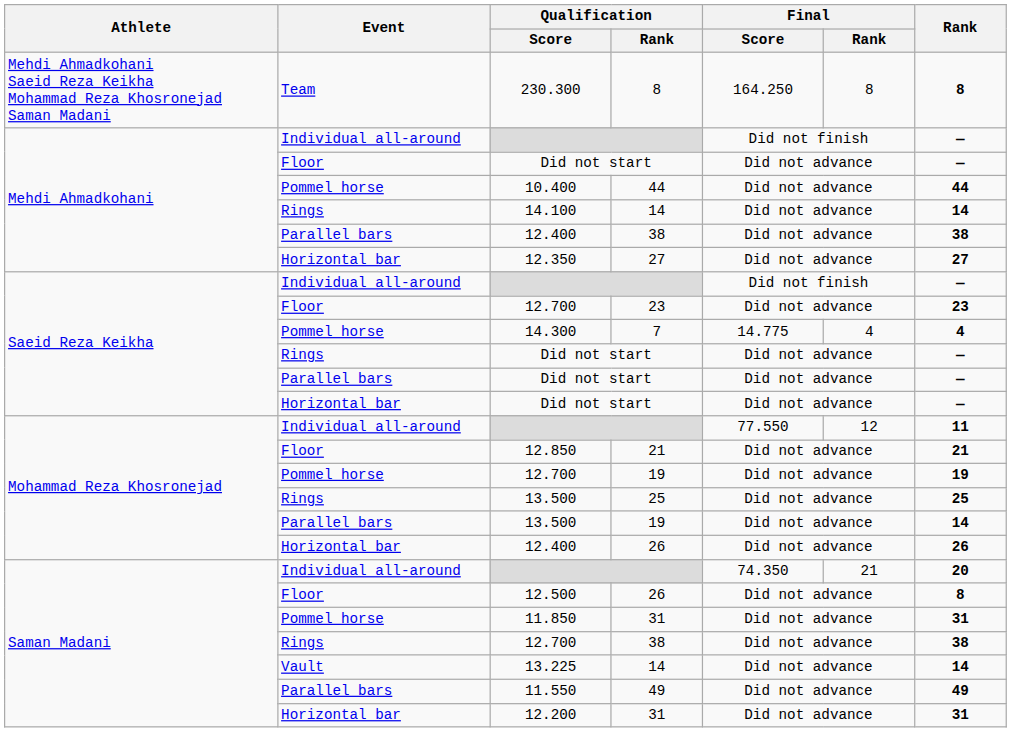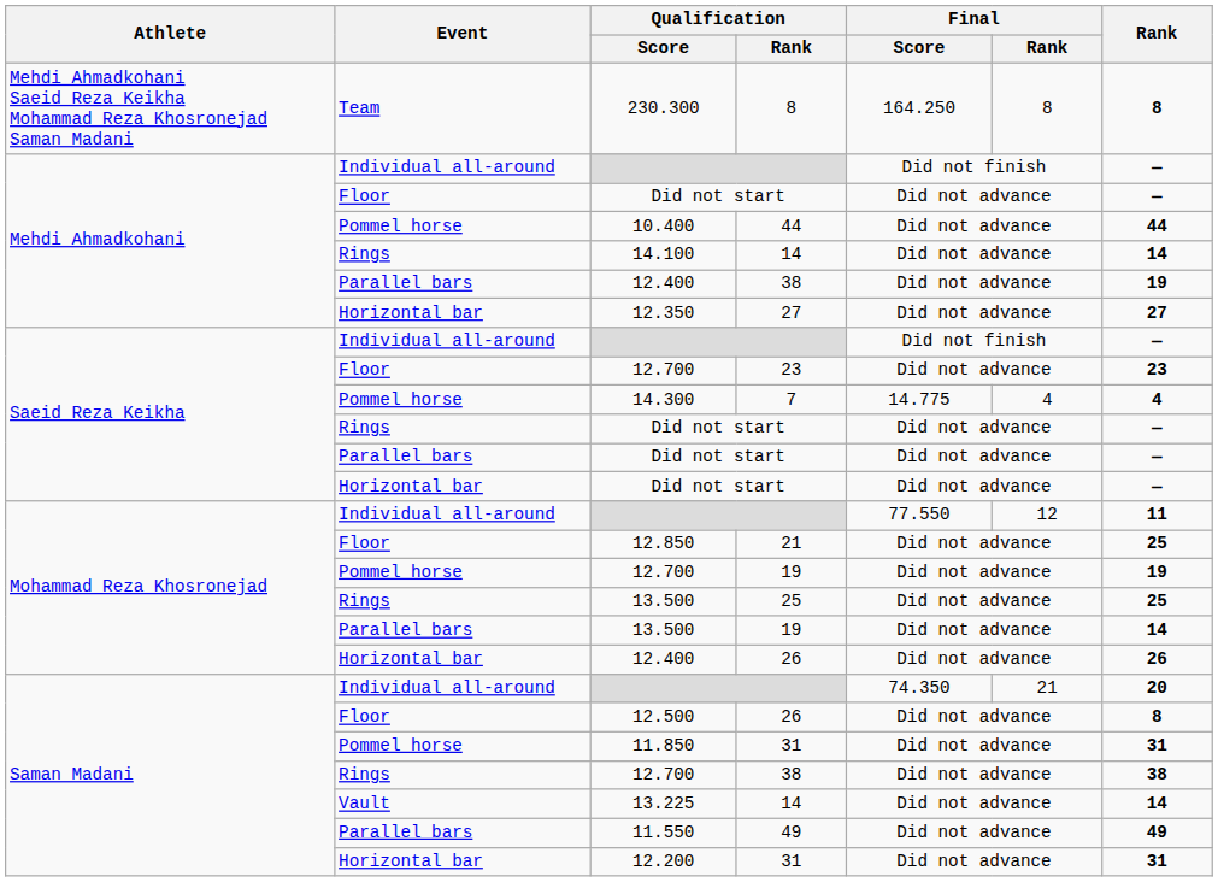Parallel bars / 12.400 | Rank: 38 -> 19
12.850 | Rank: 21 -> 25
